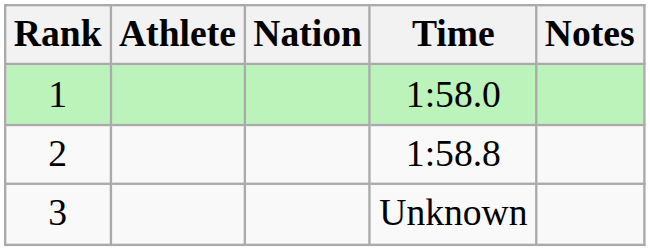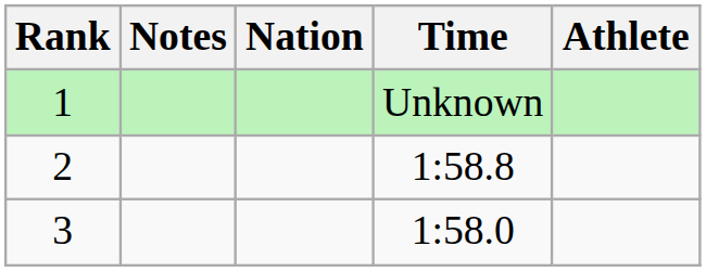columns swapped: Athlete <-> Notes
1 | Time: 1:58.0 -> Unknown
3 | Time: Unknown -> 1:58.0
